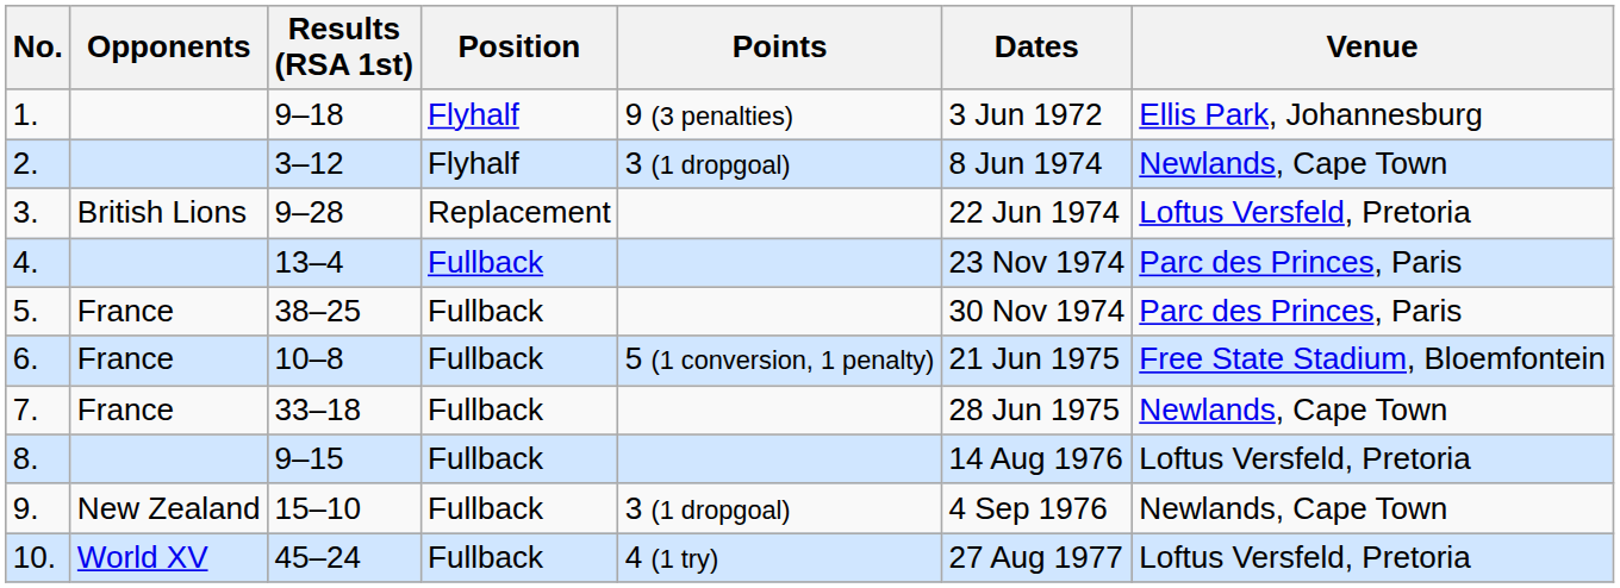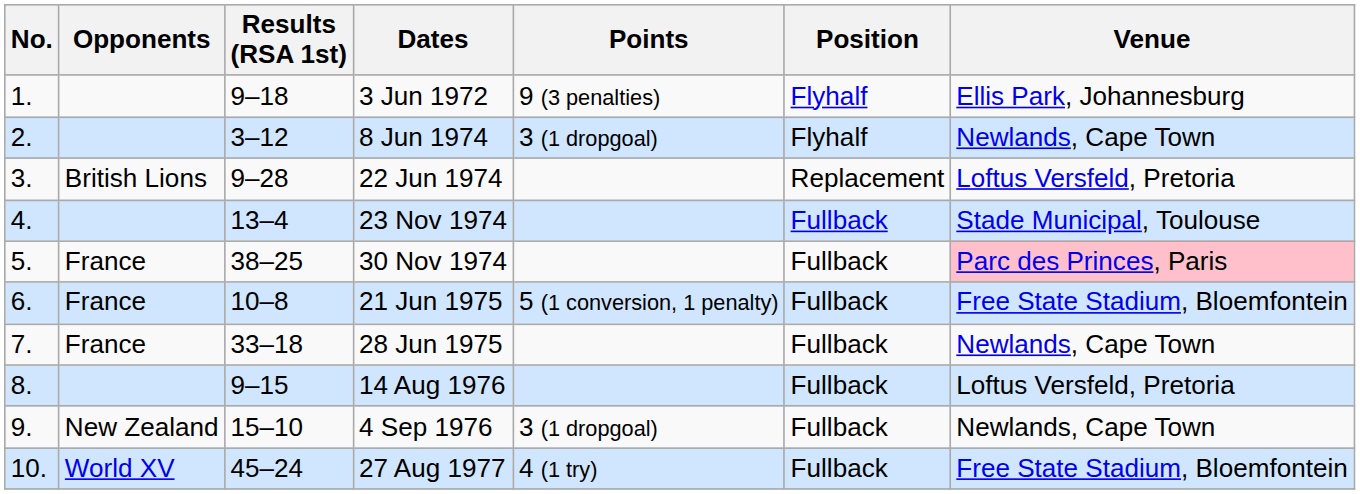columns swapped: Position <-> Dates
4. | Venue: Parc des Princes, Paris -> Stade Municipal, Toulouse
5. | Venue: no background -> pink background
10. | Venue: Loftus Versfeld, Pretoria -> Free State Stadium, Bloemfontein
